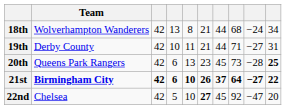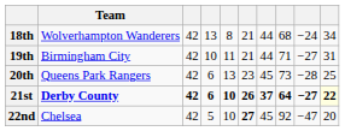19th | Team: Derby County -> Birmingham City
20th | column 10: bold -> normal
21st | Team: Birmingham City -> Derby County
21st | column 10: no background -> lightyellow background
